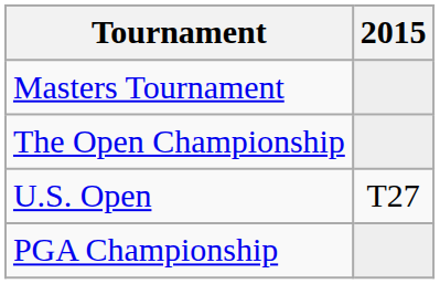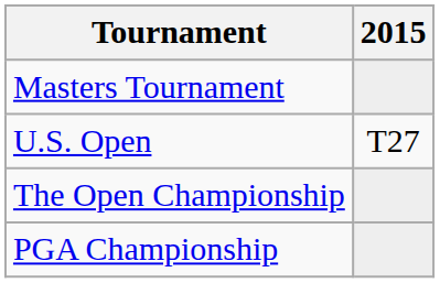rows swapped: U.S. Open <-> The Open Championship
